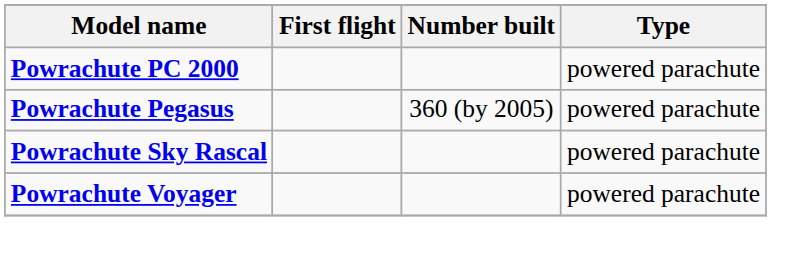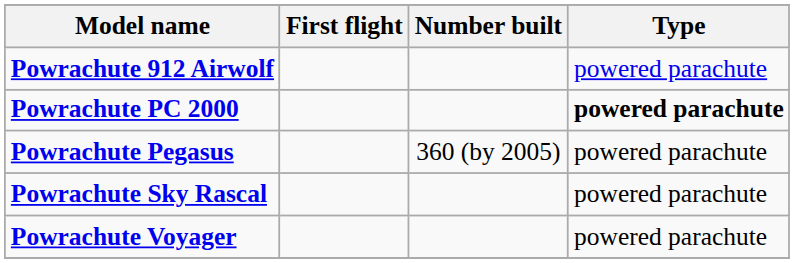+ row: Powrachute 912 Airwolf | powered parachute
Powrachute PC 2000 | Type: normal -> bold
